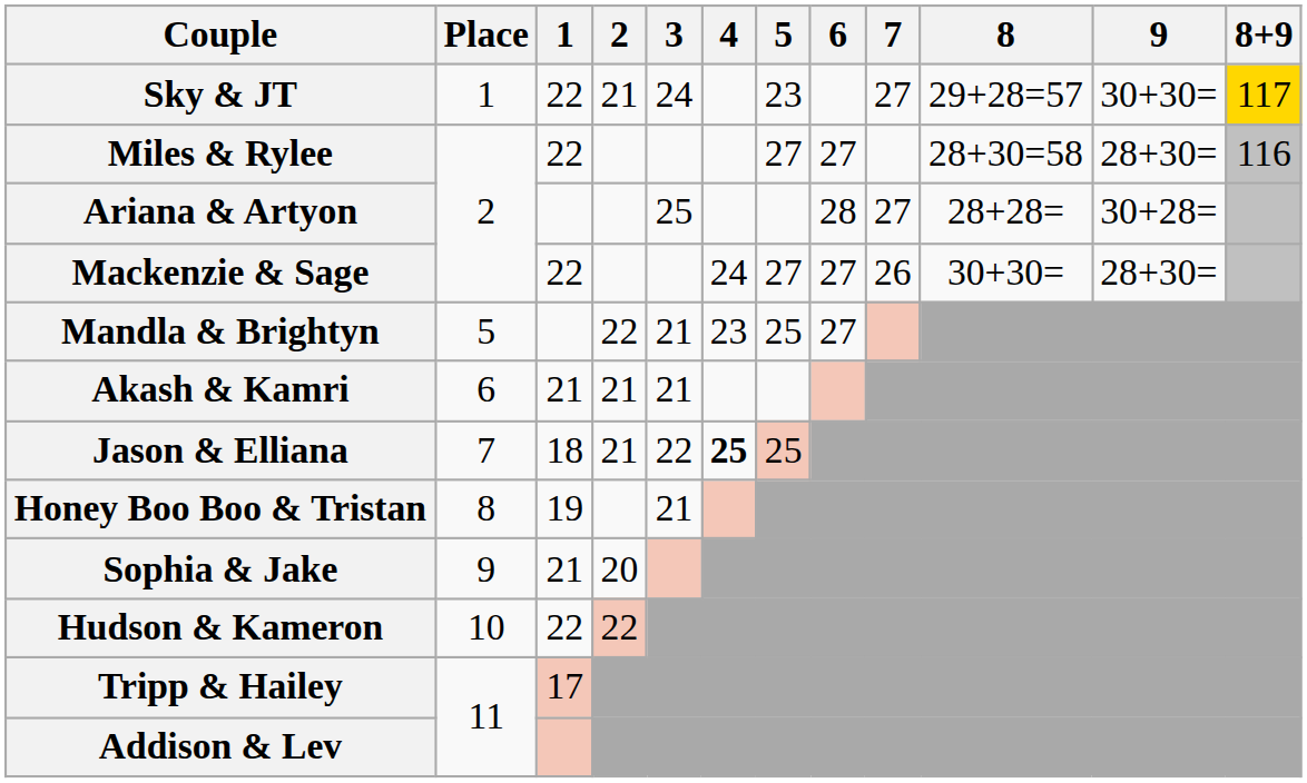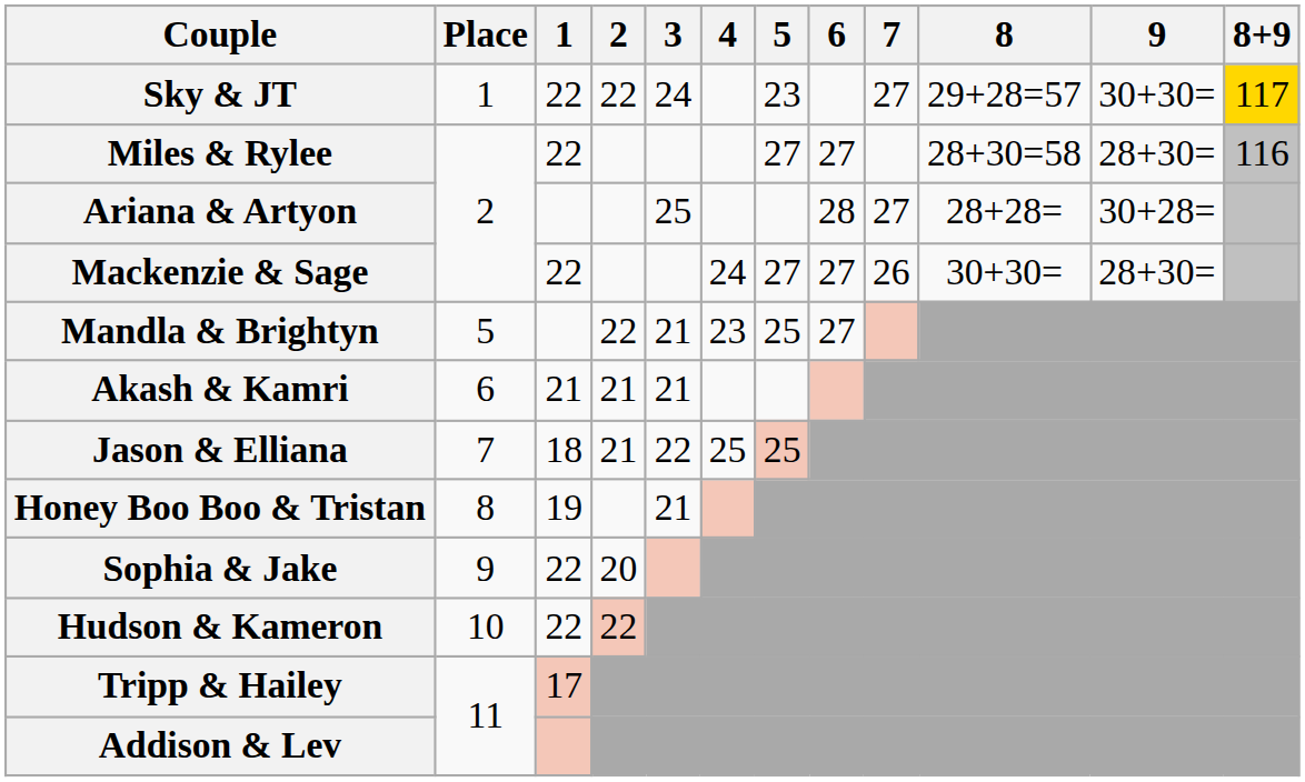Sky & JT | 2: 21 -> 22
Jason & Elliana | 4: bold -> normal
Sophia & Jake | 1: 21 -> 22
